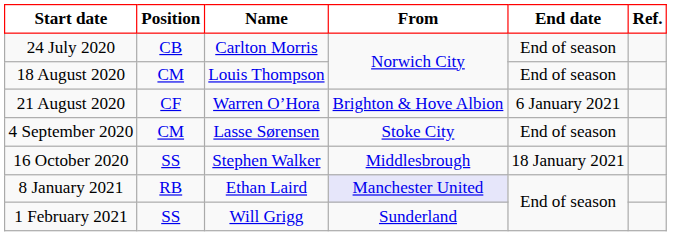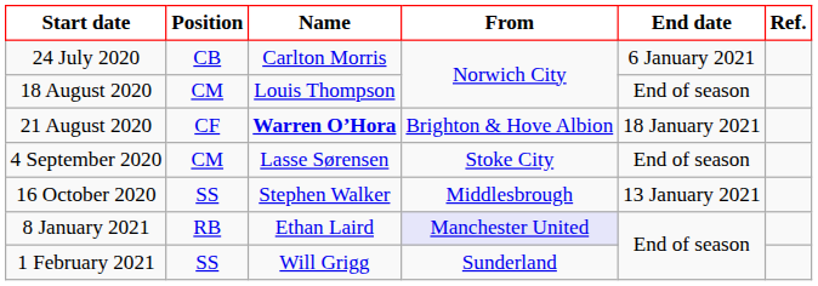24 July 2020 | End date: End of season -> 6 January 2021
21 August 2020 | Name: normal -> bold
21 August 2020 | End date: 6 January 2021 -> 18 January 2021
16 October 2020 | End date: 18 January 2021 -> 13 January 2021
